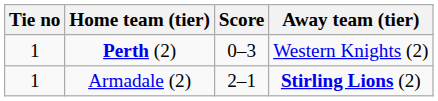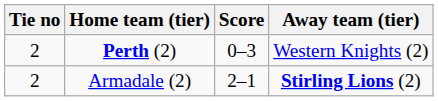Perth (2) | Tie no: 1 -> 2
Armadale (2) | Tie no: 1 -> 2
